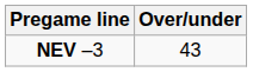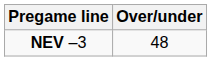NEV –3 | Over/under: 43 -> 48
